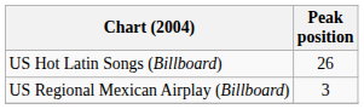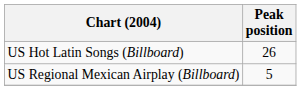US Regional Mexican Airplay (Billboard) | Peak position: 3 -> 5
